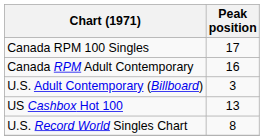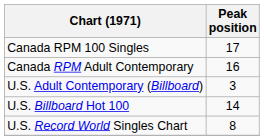+ row: U.S. Billboard Hot 100 | 14
- row: US Cashbox Hot 100 | 13
